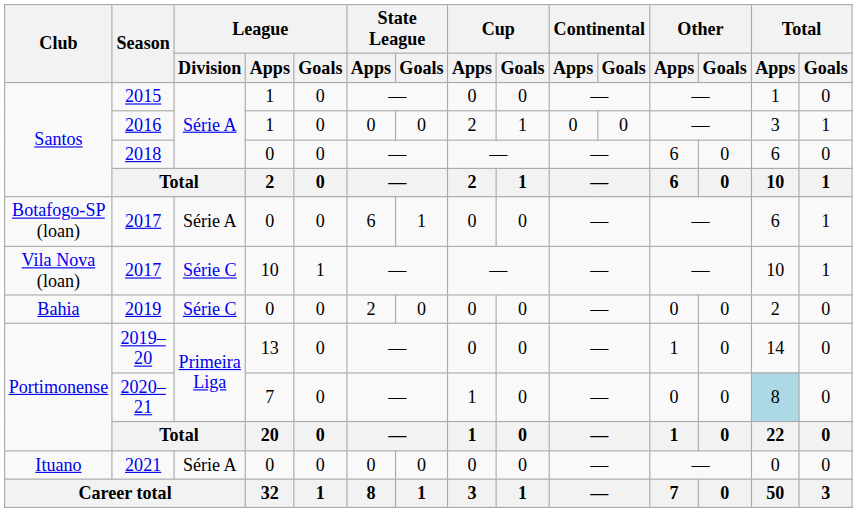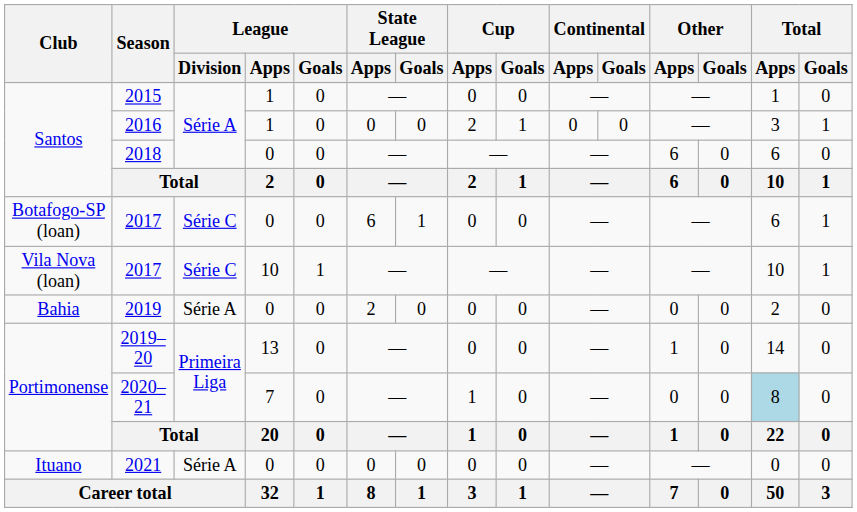Botafogo-SP (loan) / 2017 | League / Division: Série A -> Série C
2019 | League / Division: Série C -> Série A
